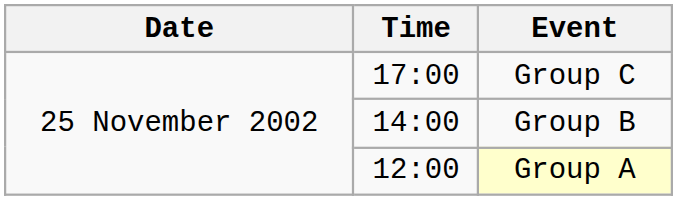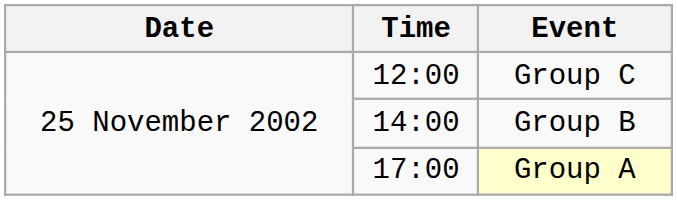Group C | Time: 17:00 -> 12:00
Group A | Time: 12:00 -> 17:00
